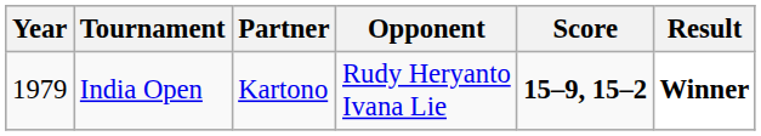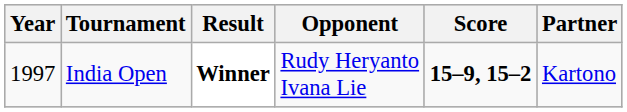columns swapped: Partner <-> Result
India Open | Year: 1979 -> 1997
